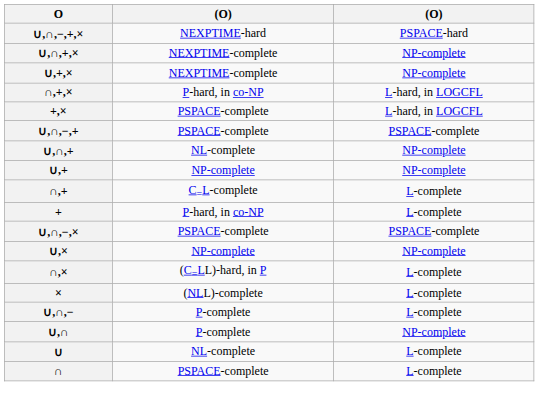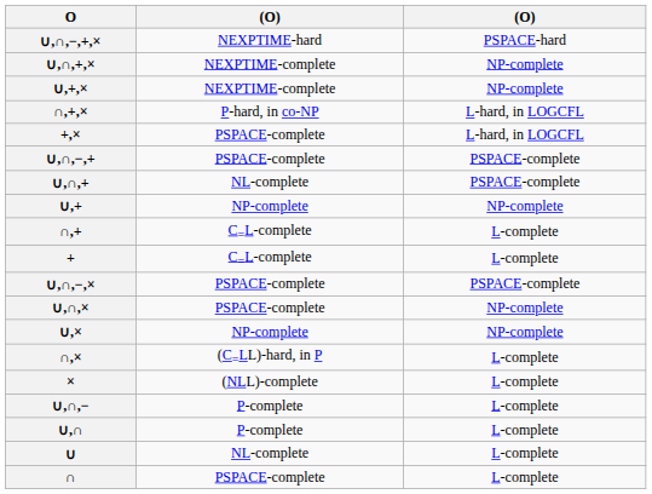∪,∩,+ | column 3: NP-complete -> PSPACE-complete
+ | column 2: P-hard, in co-NP -> C=L-complete
+ row: ∪,∩,× | PSPACE-complete | NP-complete
∪,∩ | column 3: NP-complete -> L-complete
